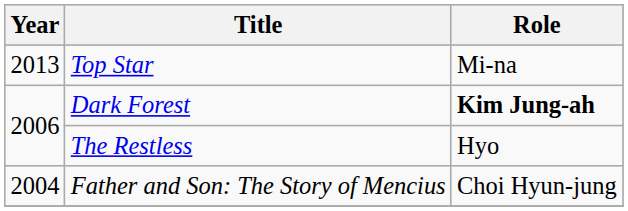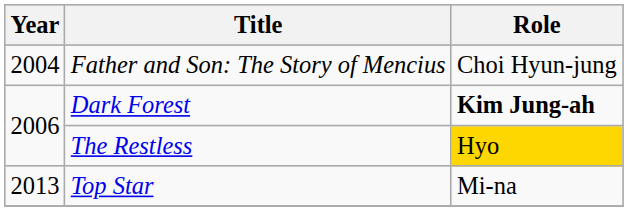rows swapped: Father and Son: The Story of Mencius <-> Top Star
The Restless | Role: no background -> gold background
